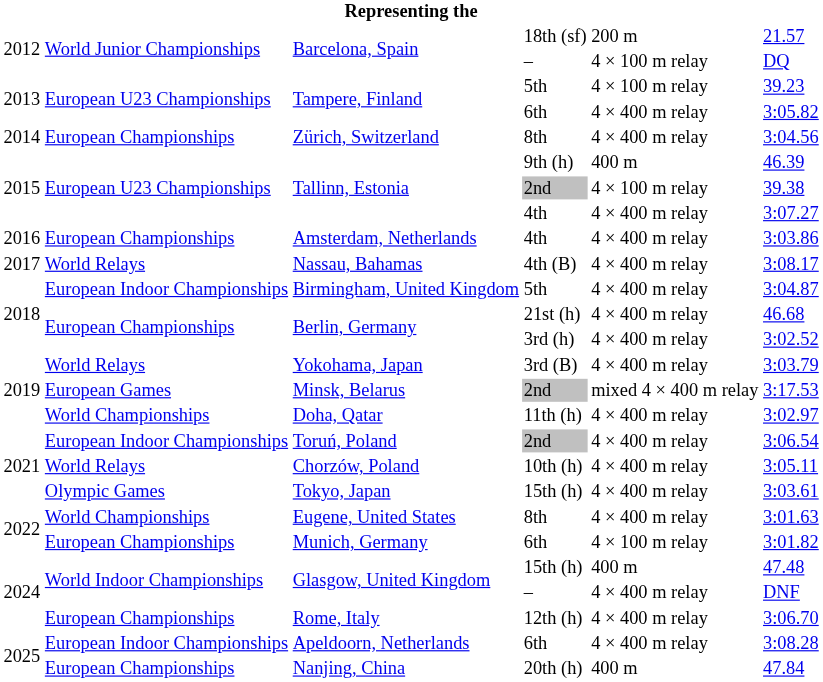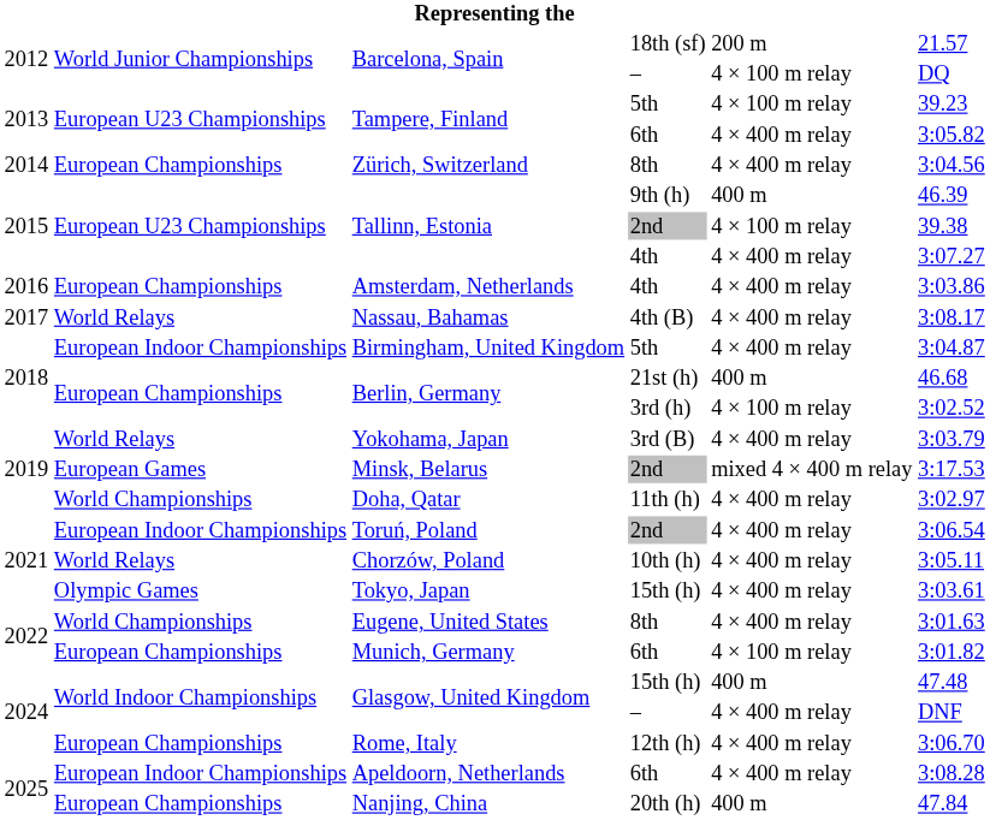Berlin, Germany / 21st (h) | column 5: 4 × 400 m relay -> 400 m
Berlin, Germany / 3rd (h) | column 5: 4 × 400 m relay -> 4 × 100 m relay
